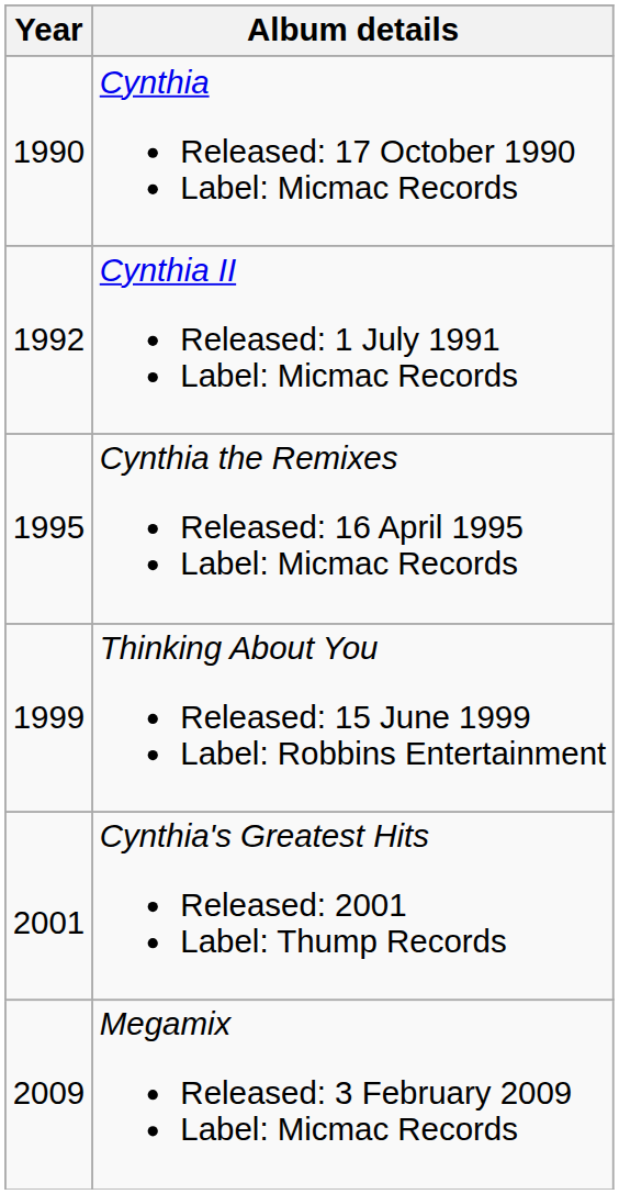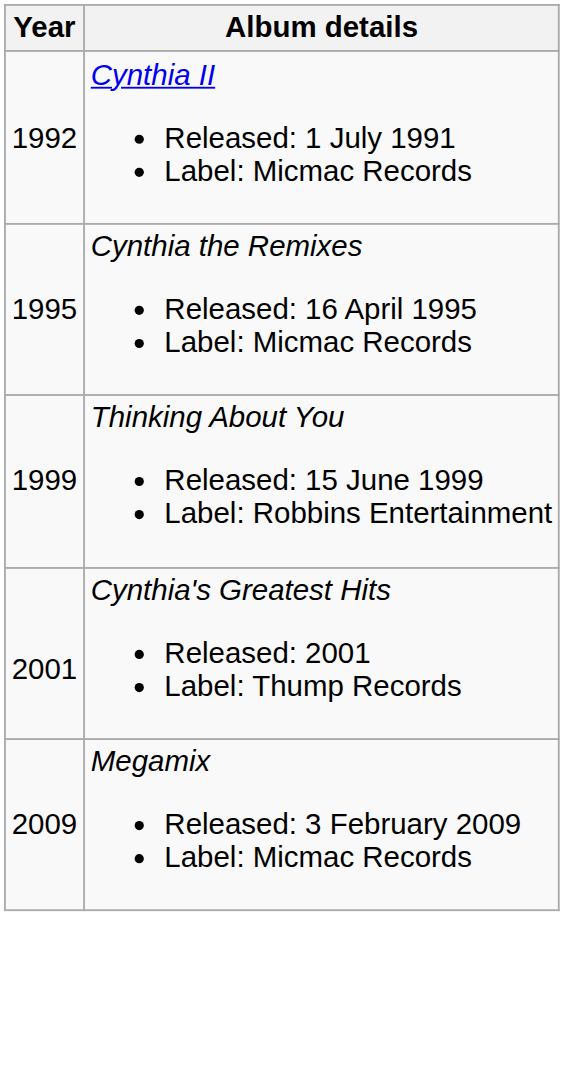- row: 1990 | Cynthia Released: 17 October 1990 Label: Micmac Records
